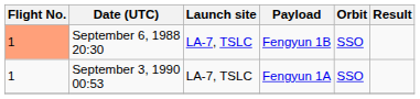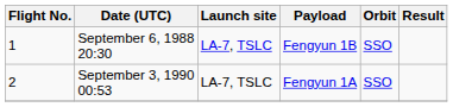September 6, 1988 20:30 | Flight No.: lightsalmon background -> no background
September 3, 1990 00:53 | Flight No.: 1 -> 2
